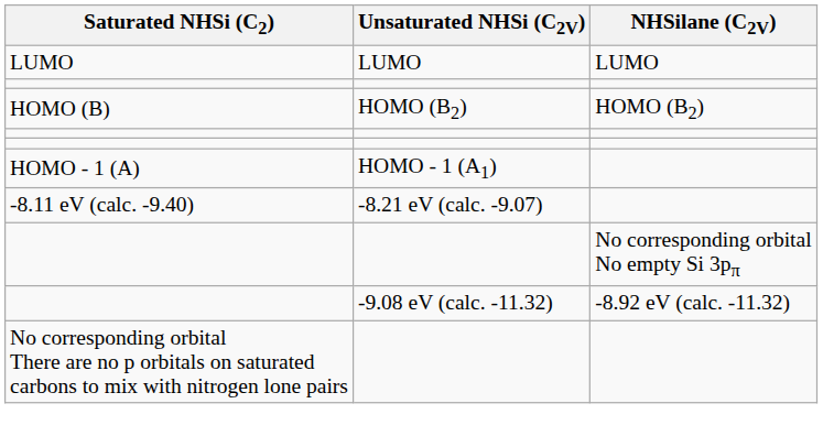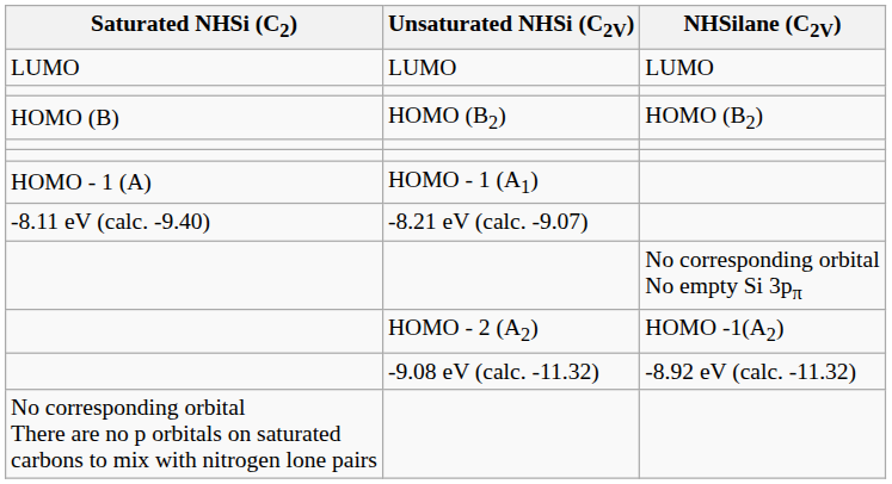+ row: HOMO - 2 (A2) | HOMO -1(A2)
